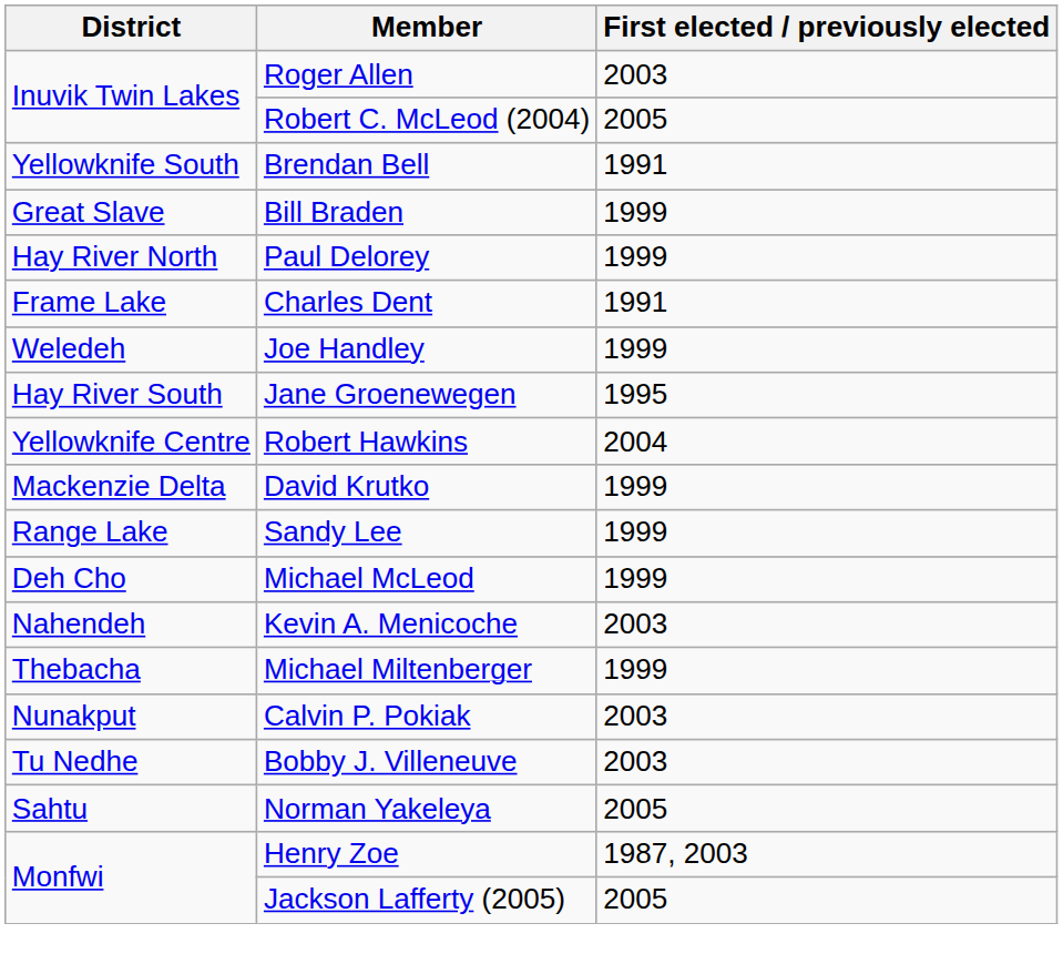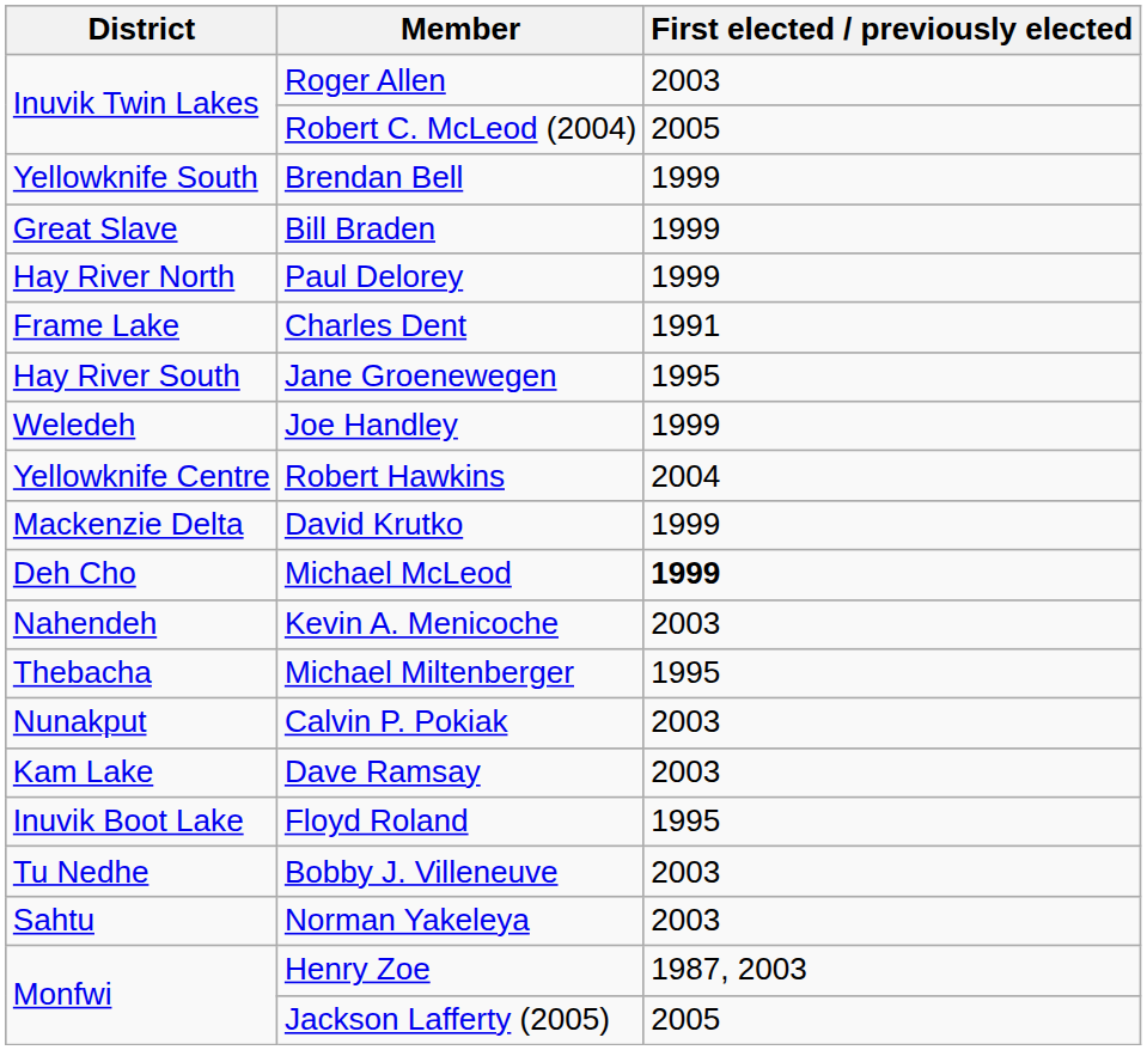Brendan Bell | First elected / previously elected: 1991 -> 1999
rows swapped: Jane Groenewegen <-> Joe Handley
- row: Range Lake | Sandy Lee | 1999
Michael McLeod | First elected / previously elected: normal -> bold
Michael Miltenberger | First elected / previously elected: 1999 -> 1995
+ row: Kam Lake | Dave Ramsay | 2003
+ row: Inuvik Boot Lake | Floyd Roland | 1995
Norman Yakeleya | First elected / previously elected: 2005 -> 2003
